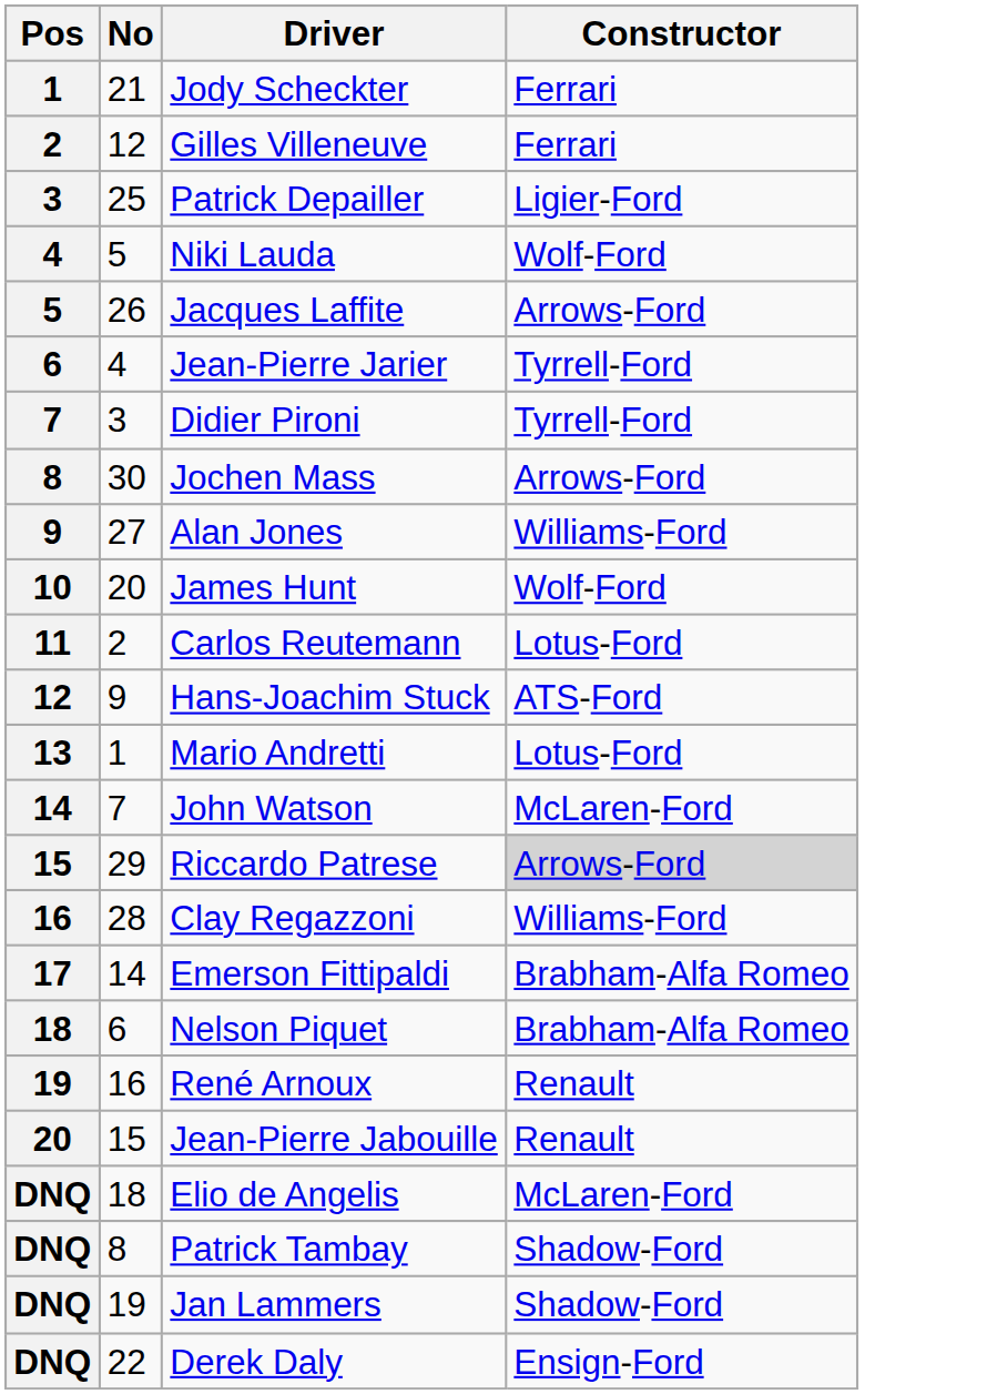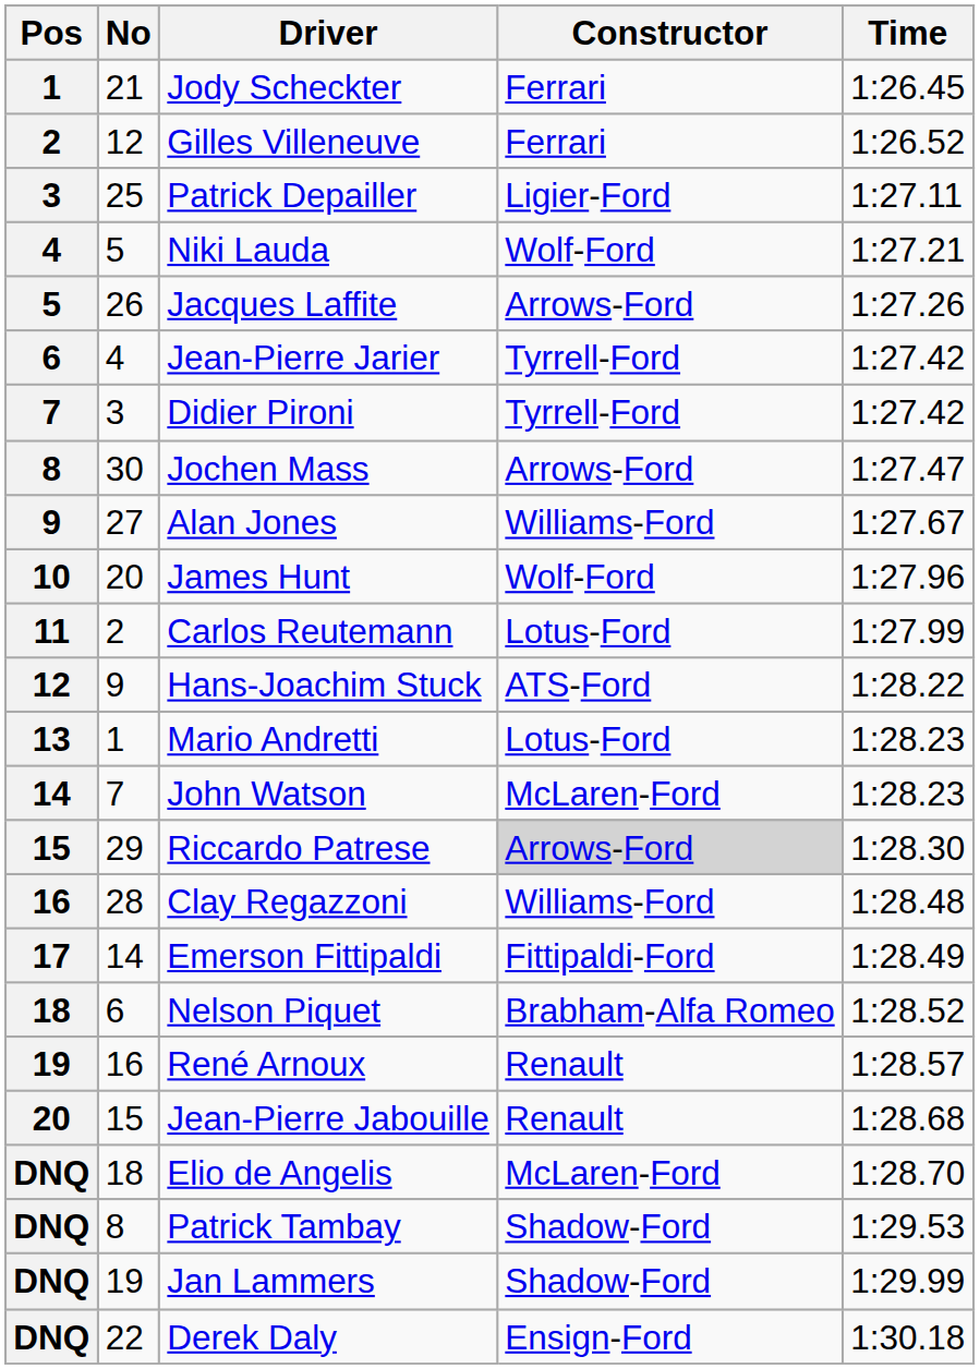+ column: Time | 1:26.45 | 1:26.52 | 1:27.11 | 1:27.21 | 1:27.26 | 1:27.42 | 1:27.42 | 1:27.47 | 1:27.67 | 1:27.96 | 1:27.99 | 1:28.22 | 1:28.23 | 1:28.23 | 1:28.30 | 1:28.48 | 1:28.49 | 1:28.52 | 1:28.57 | 1:28.68 | 1:28.70 | 1:29.53 | 1:29.99 | 1:30.18
Emerson Fittipaldi | Constructor: Brabham-Alfa Romeo -> Fittipaldi-Ford
